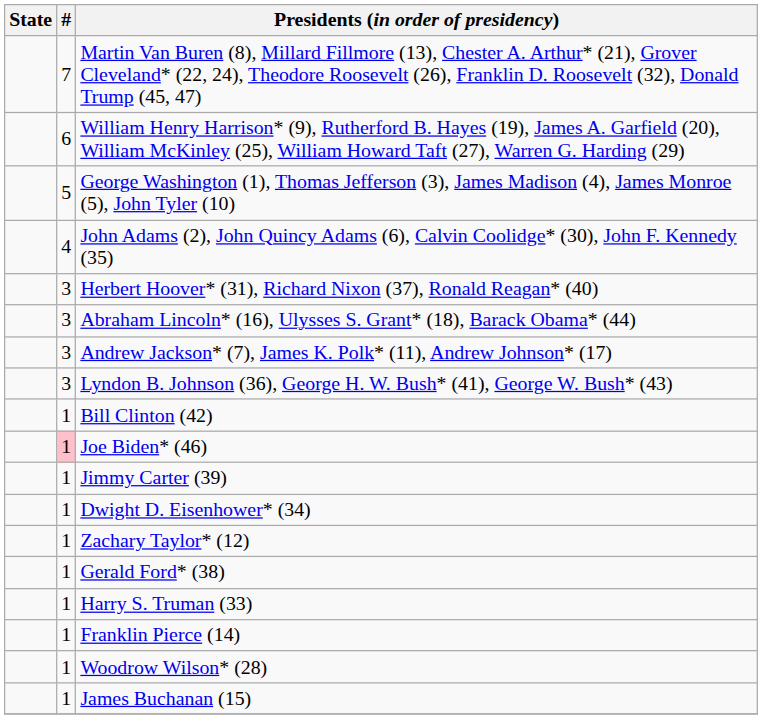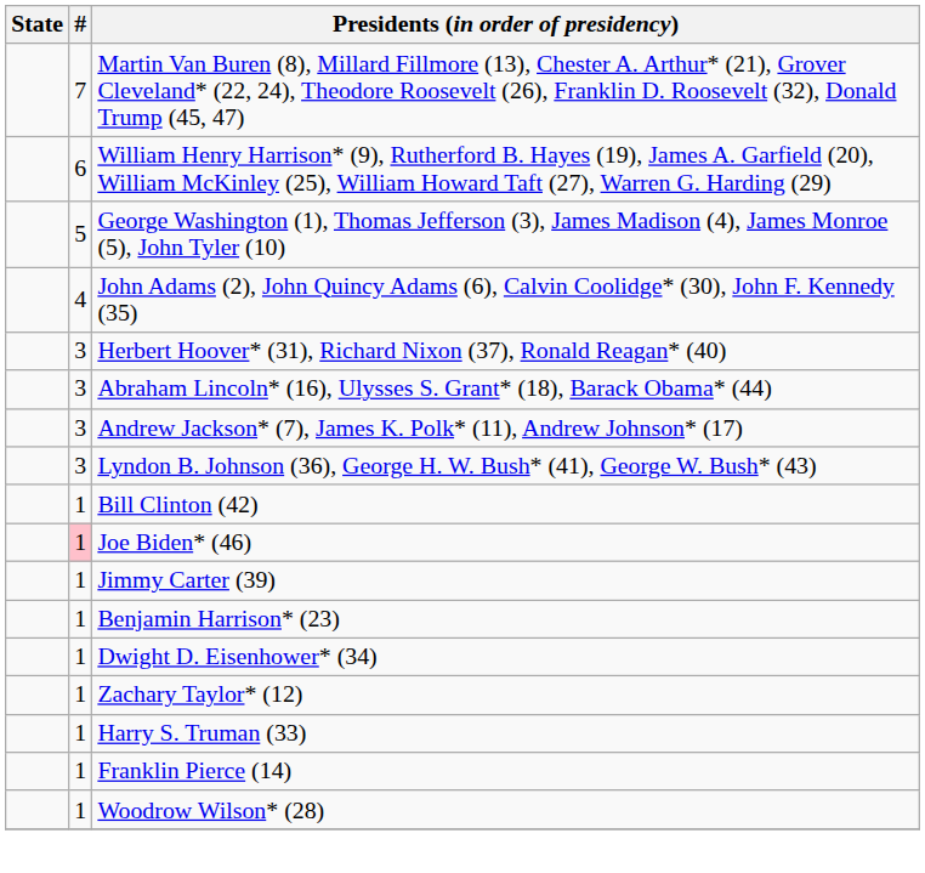+ row: 1 | Benjamin Harrison* (23)
- row: 1 | Gerald Ford* (38)
- row: 1 | James Buchanan (15)
